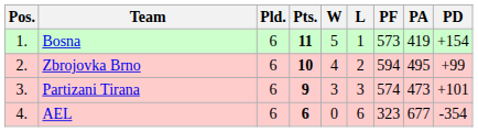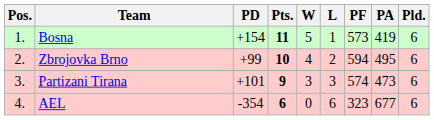columns swapped: Pld. <-> PD
